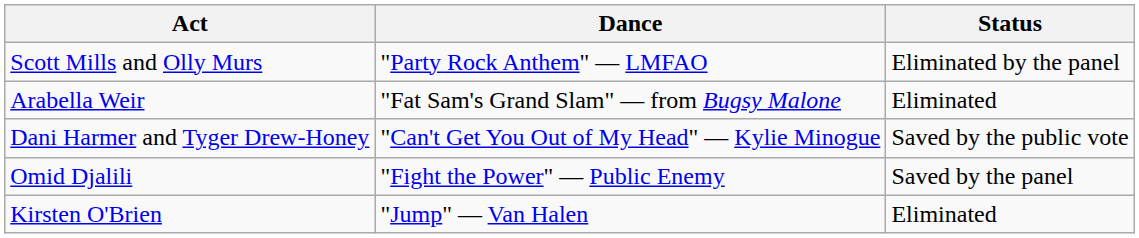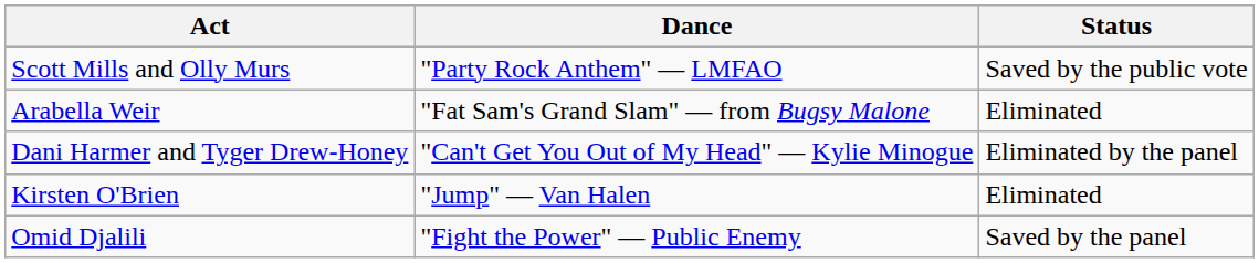Scott Mills and Olly Murs | Status: Eliminated by the panel -> Saved by the public vote
Dani Harmer and Tyger Drew-Honey | Status: Saved by the public vote -> Eliminated by the panel
rows swapped: Kirsten O'Brien <-> Omid Djalili
